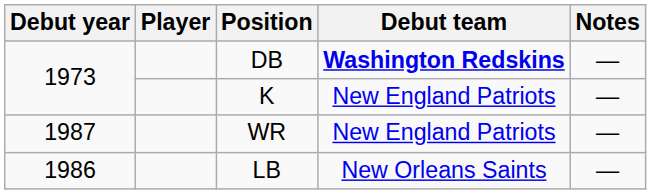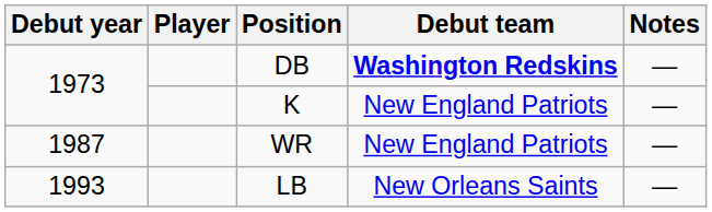LB | Debut year: 1986 -> 1993
